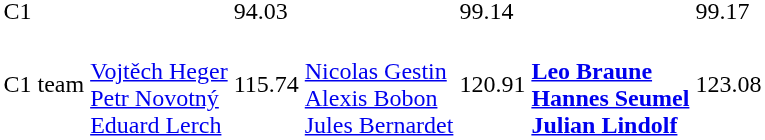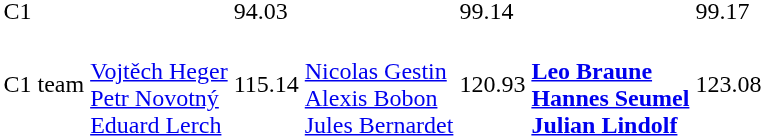C1 team | column 3: 115.74 -> 115.14
C1 team | column 5: 120.91 -> 120.93
